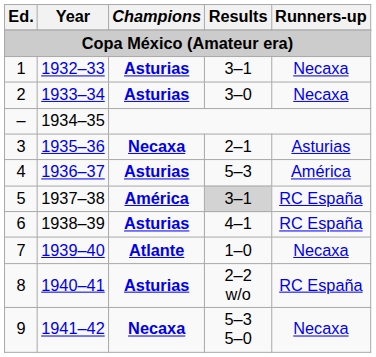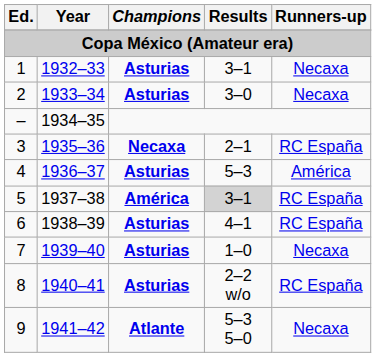3 | Runners-up: Asturias -> RC España
7 | Champions: Atlante -> Asturias
9 | Champions: Necaxa -> Atlante
